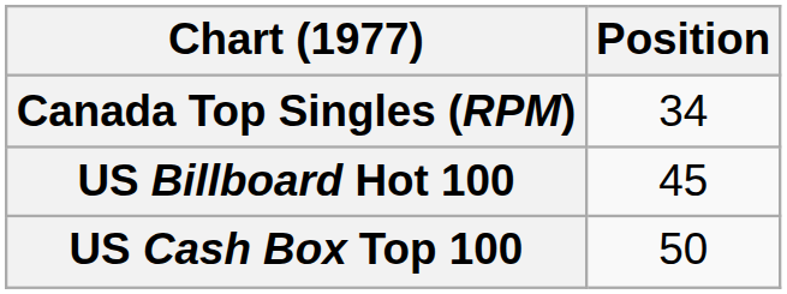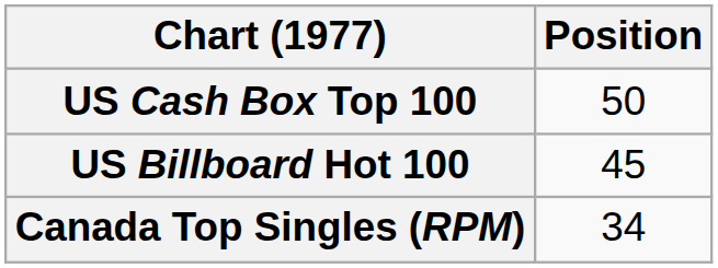rows swapped: Canada Top Singles (RPM) <-> US Cash Box Top 100
